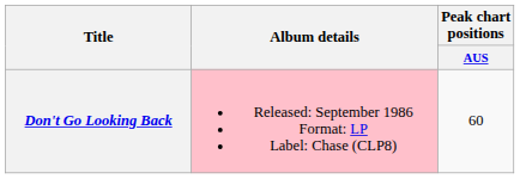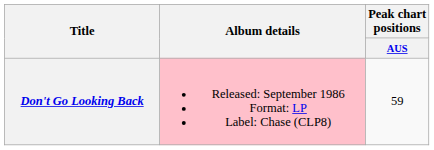Don't Go Looking Back | Peak chart positions / AUS: 60 -> 59
